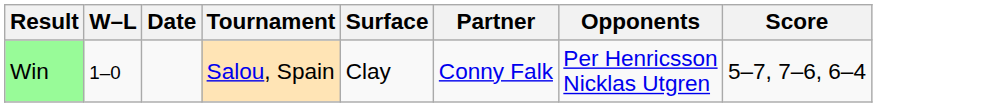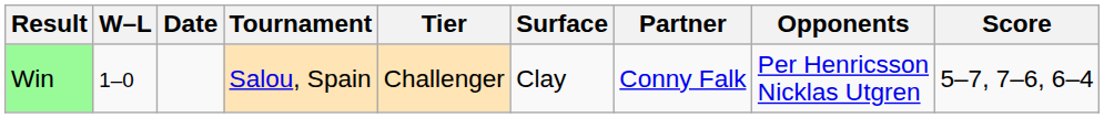+ column: Tier | Challenger
